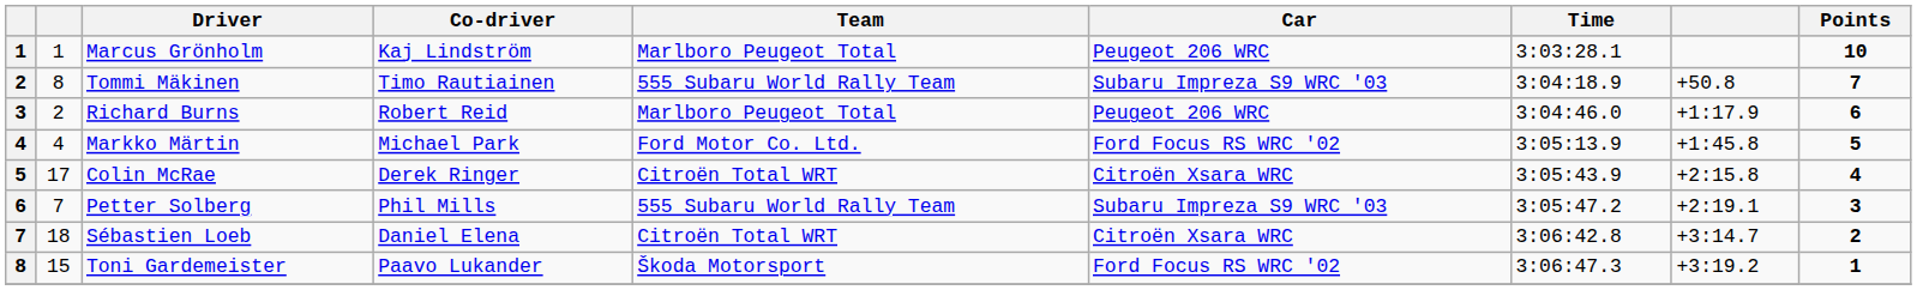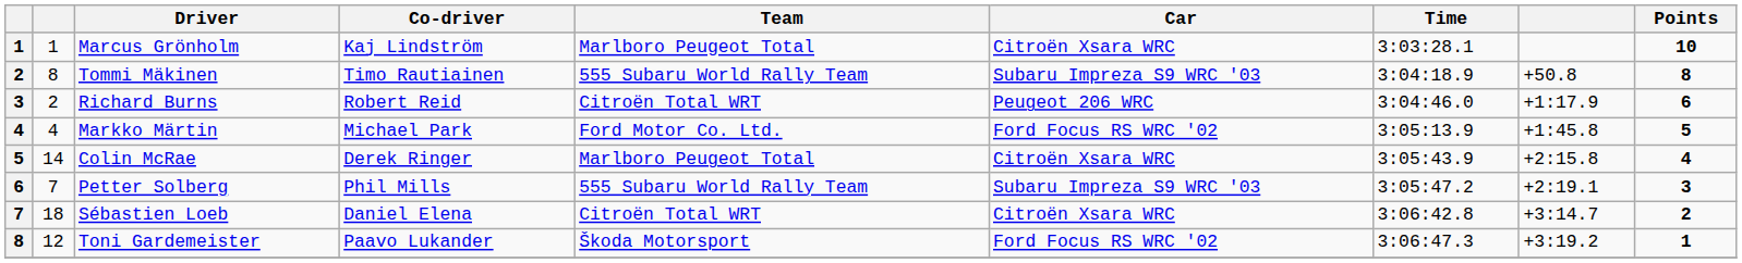Marcus Grönholm | Car: Peugeot 206 WRC -> Citroën Xsara WRC
Tommi Mäkinen | Points: 7 -> 8
Richard Burns | Team: Marlboro Peugeot Total -> Citroën Total WRT
Colin McRae | column 2: 17 -> 14
Colin McRae | Team: Citroën Total WRT -> Marlboro Peugeot Total
Toni Gardemeister | column 2: 15 -> 12
